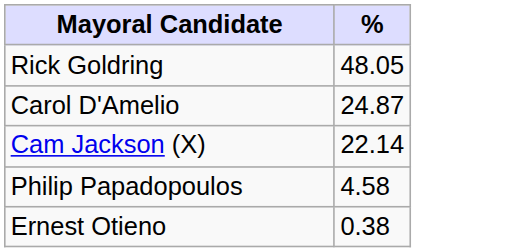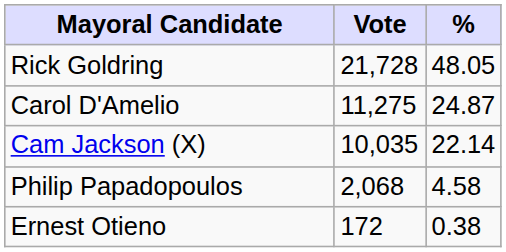+ column: Vote | 21,728 | 11,275 | 10,035 | 2,068 | 172
